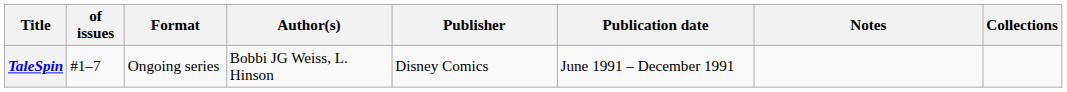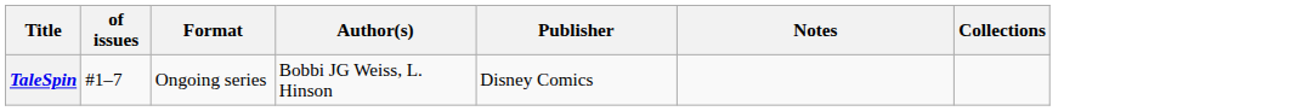- column: Publication date | June 1991 – December 1991
